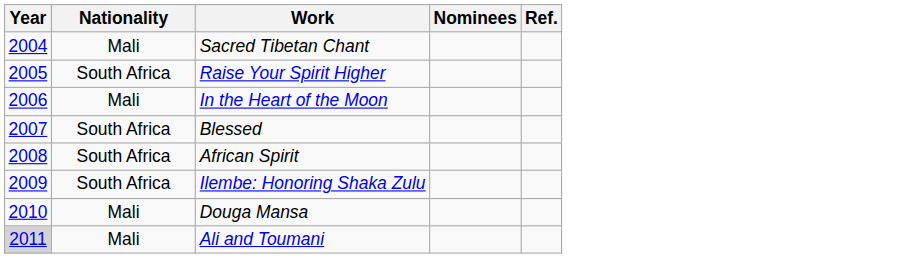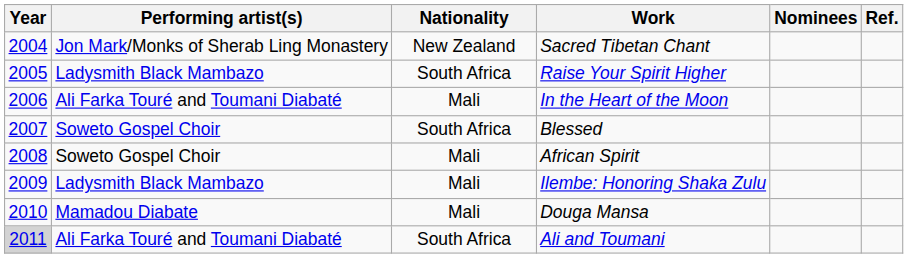+ column: Performing artist(s) | Jon Mark/Monks of Sherab Ling Monastery | Ladysmith Black Mambazo | Ali Farka Touré and Toumani Diabaté | Soweto Gospel Choir | Soweto Gospel Choir | Ladysmith Black Mambazo | Mamadou Diabate | Ali Farka Touré and Toumani Diabaté
Sacred Tibetan Chant | Nationality: Mali -> New Zealand
African Spirit | Nationality: South Africa -> Mali
Ilembe: Honoring Shaka Zulu | Nationality: South Africa -> Mali
Ali and Toumani | Nationality: Mali -> South Africa
